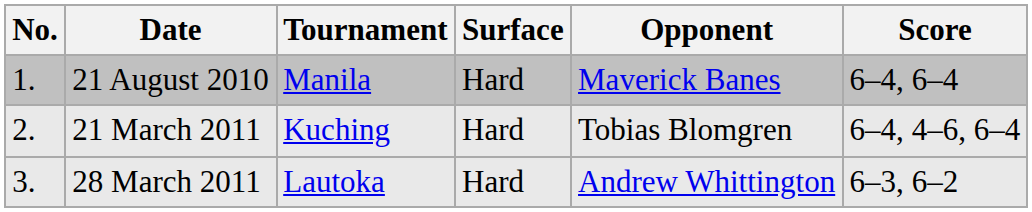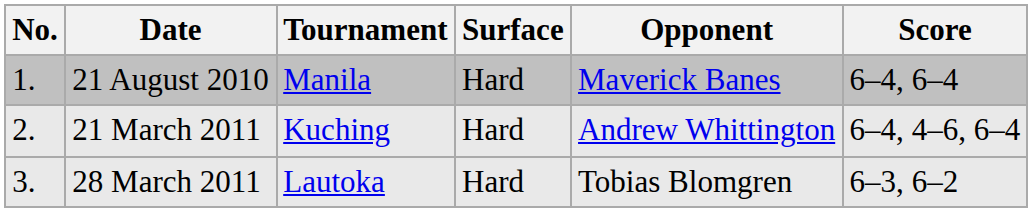21 March 2011 | Opponent: Tobias Blomgren -> Andrew Whittington
28 March 2011 | Opponent: Andrew Whittington -> Tobias Blomgren
